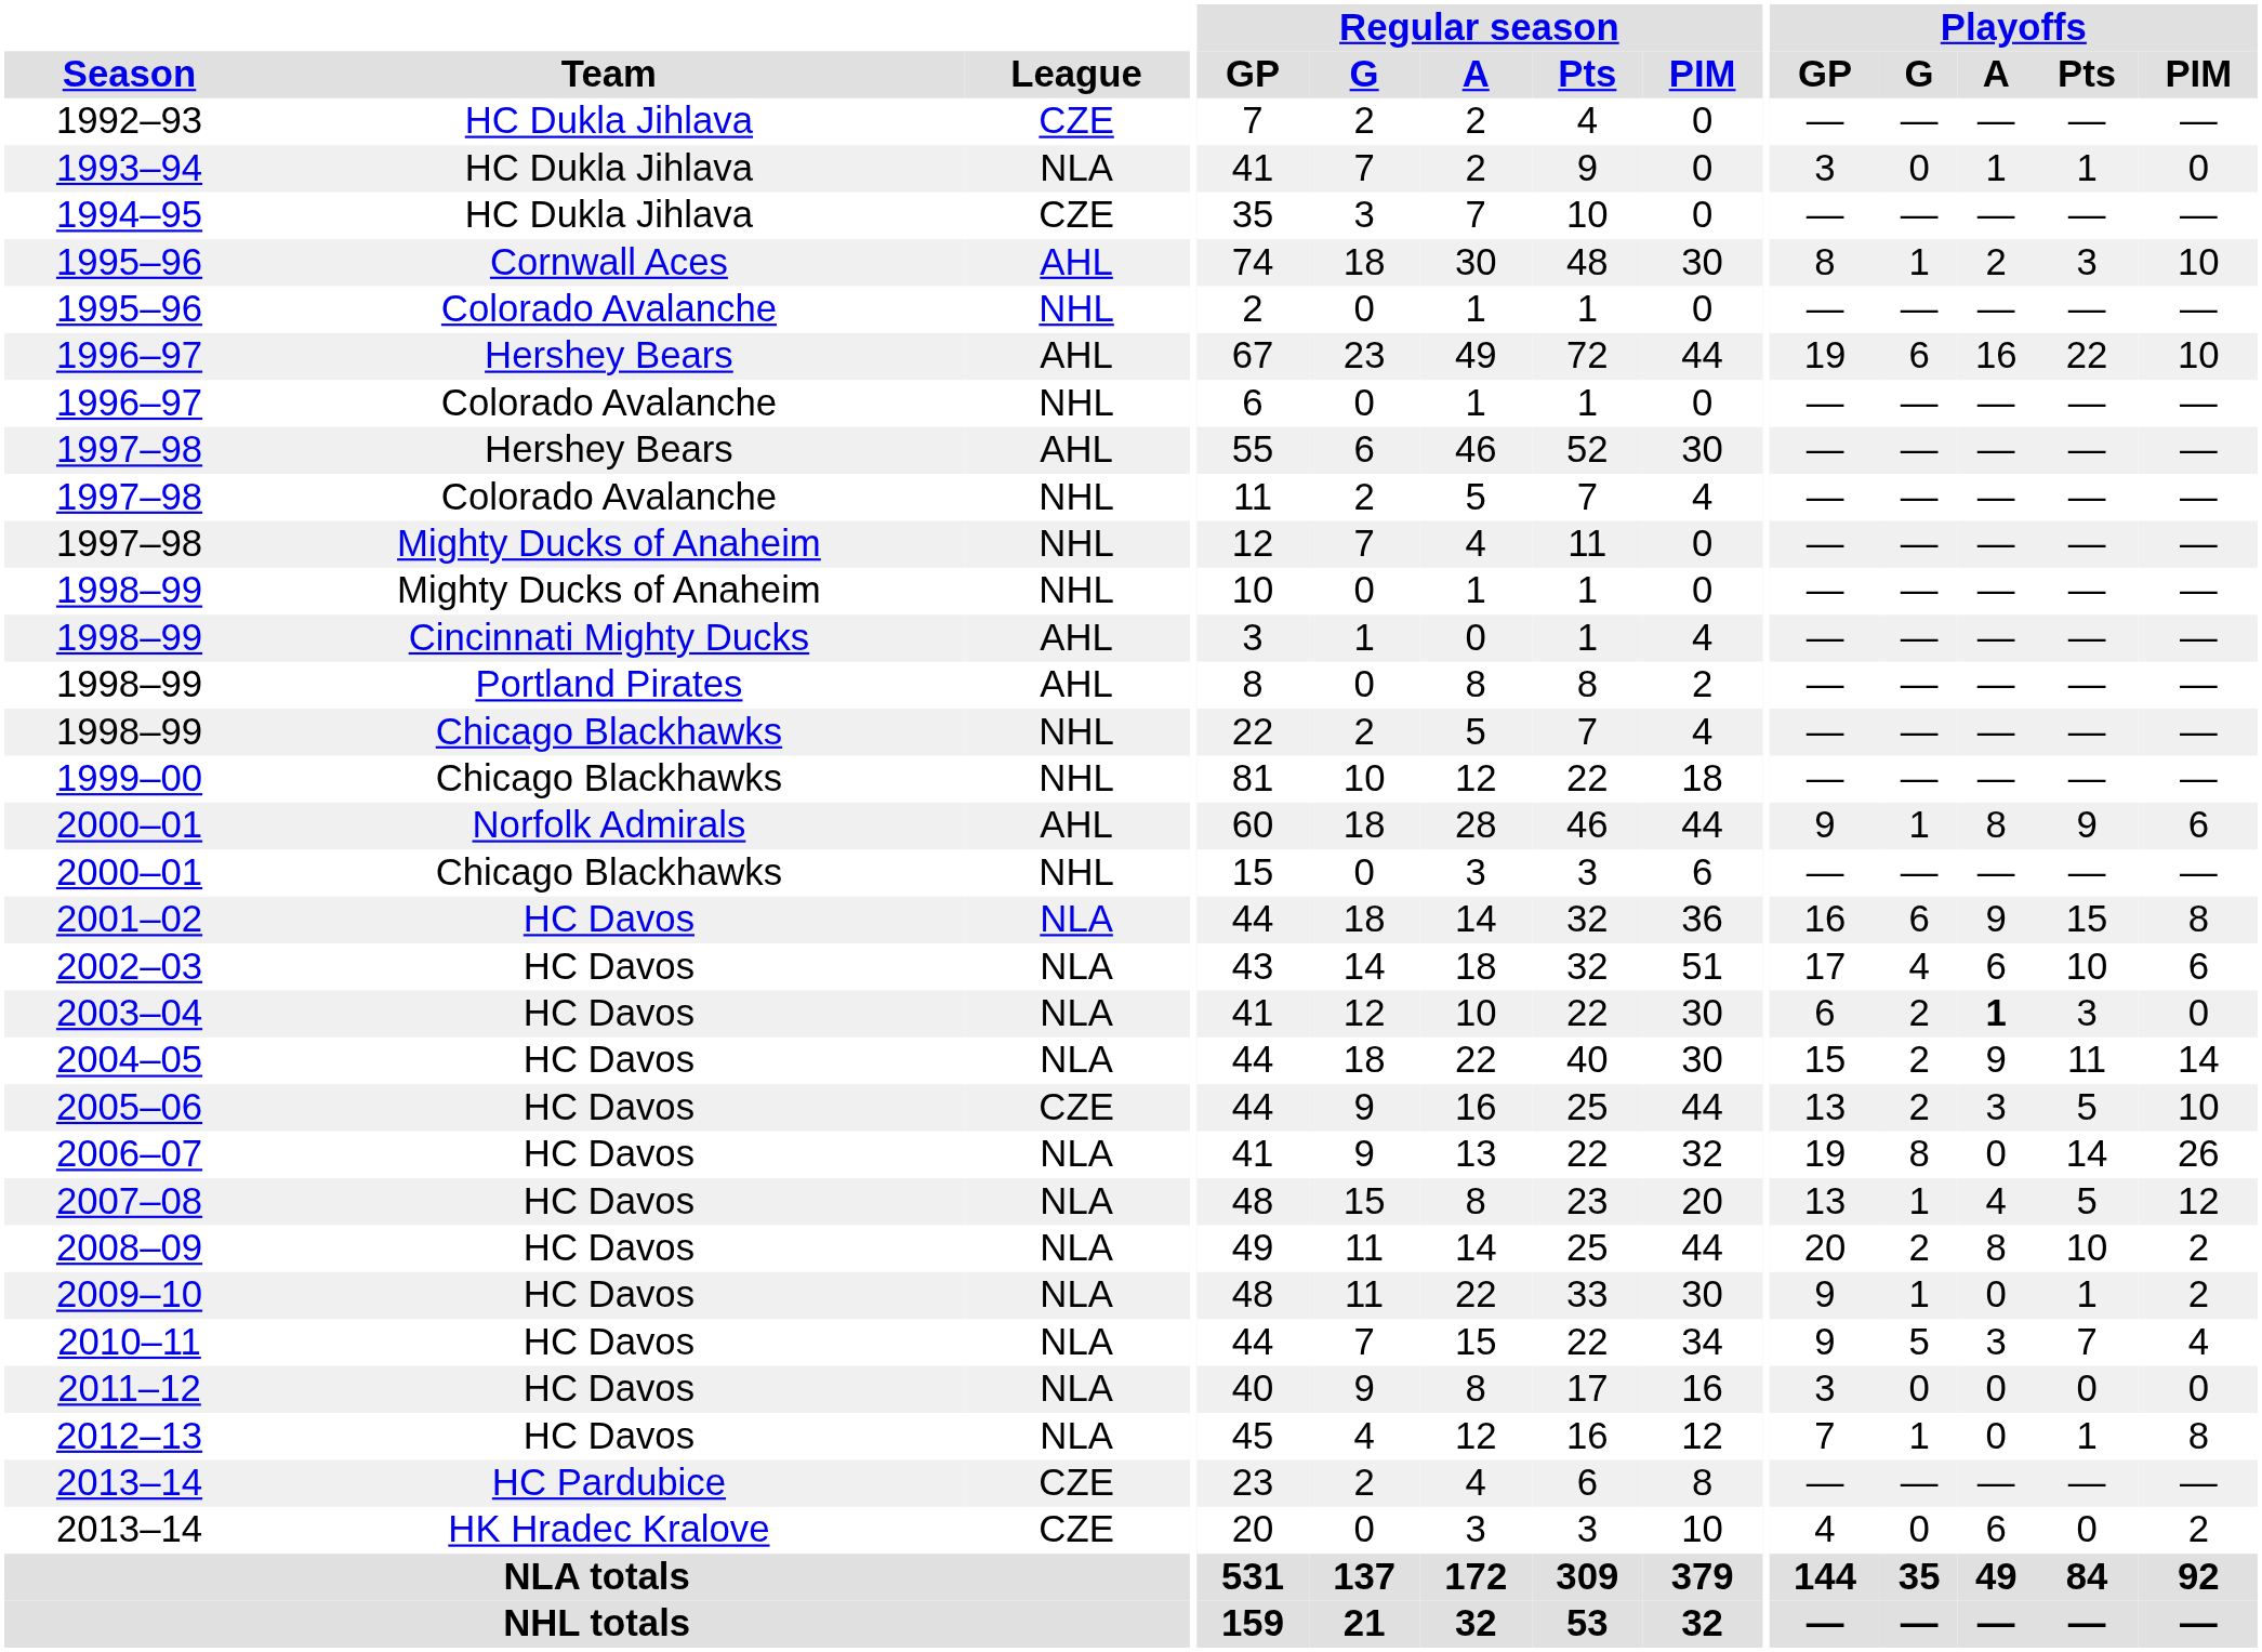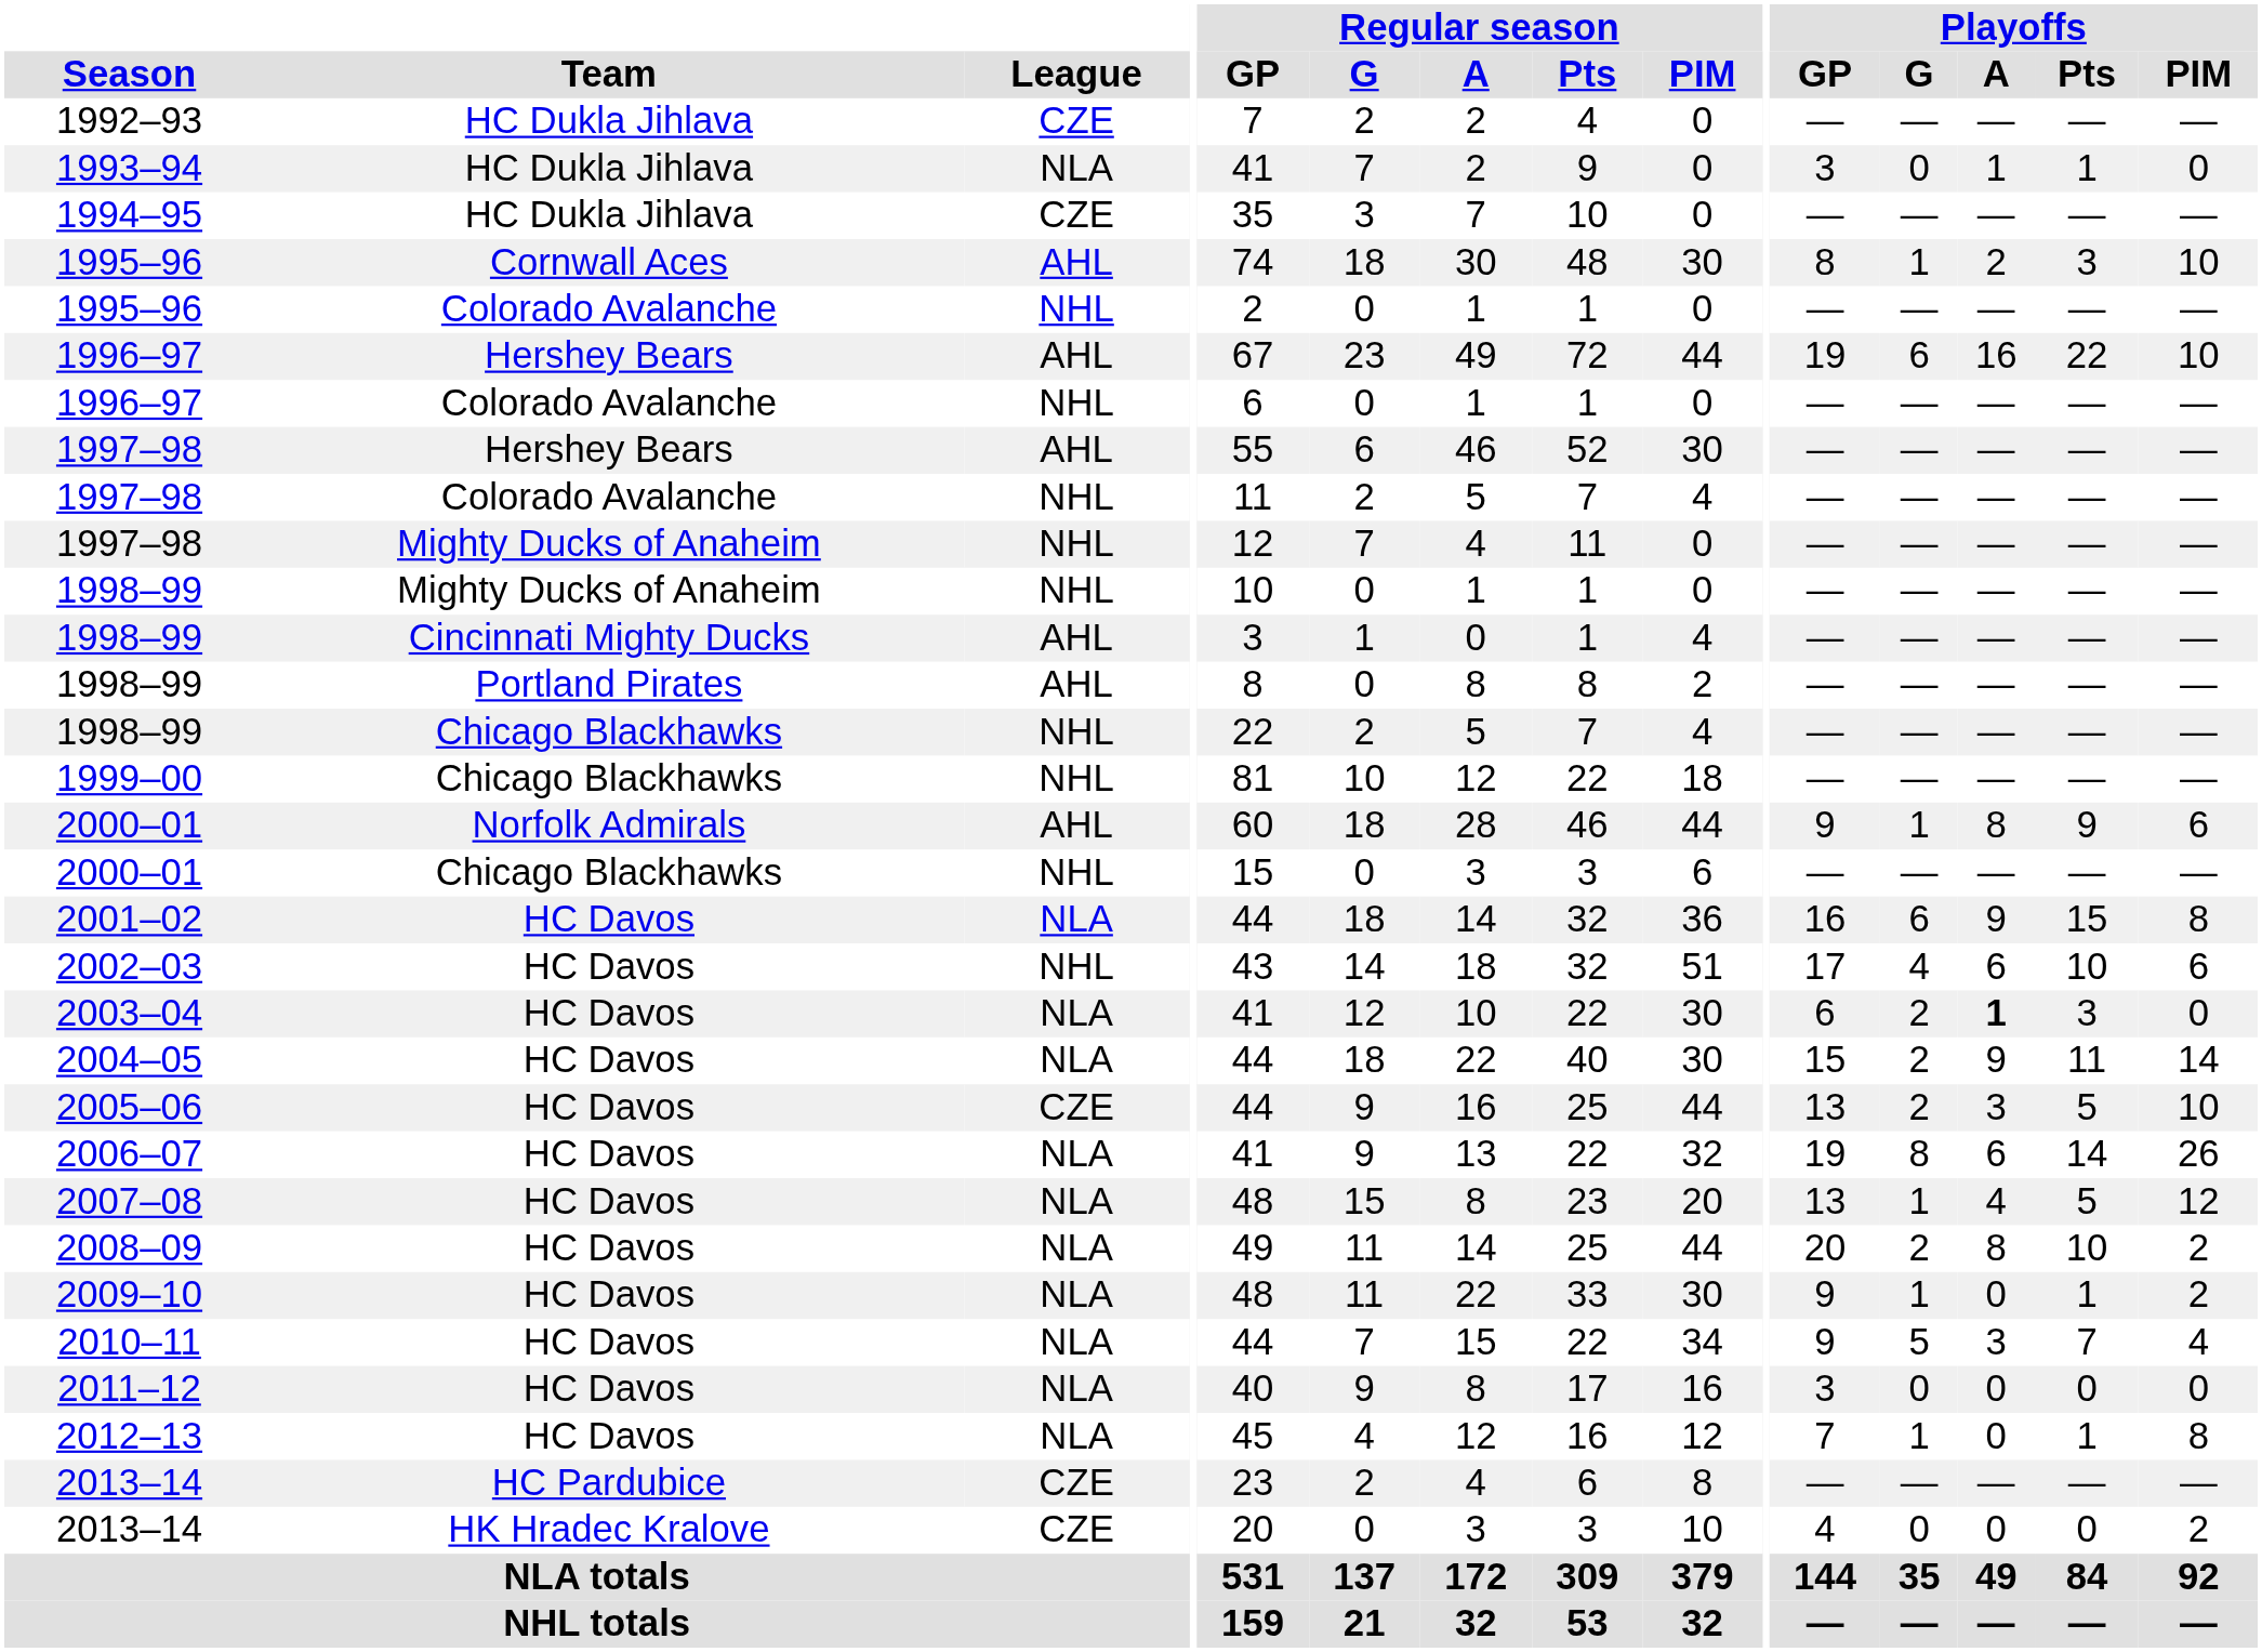2002–03 | League: NLA -> NHL
2006–07 | Playoffs / A: 0 -> 6
2013–14 / HK Hradec Kralove | Playoffs / A: 6 -> 0
